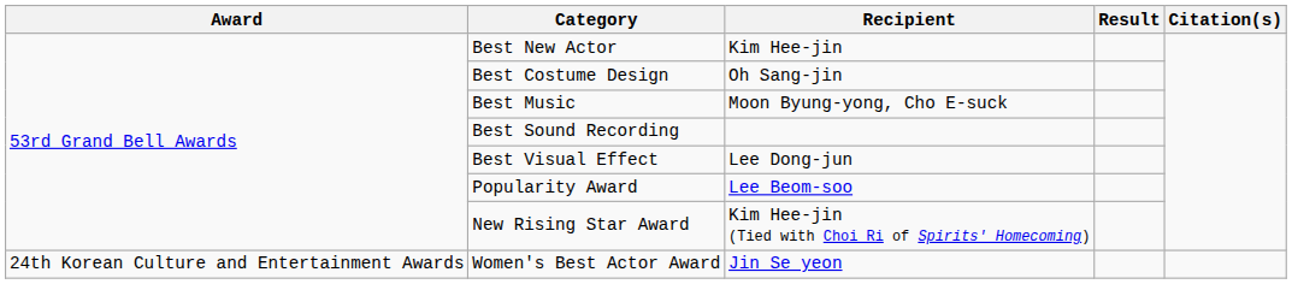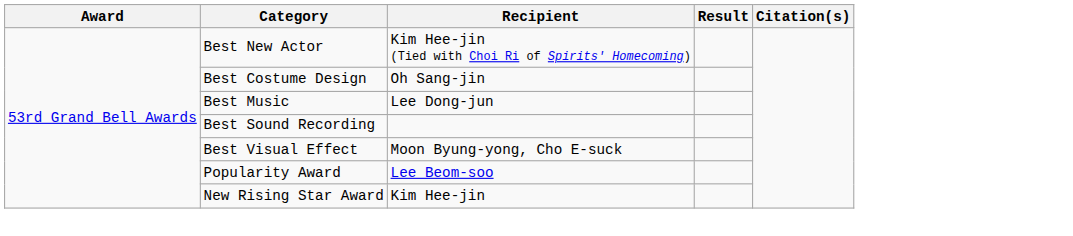Best New Actor | Recipient: Kim Hee-jin -> Kim Hee-jin (Tied with Choi Ri of Spirits' Homecoming)
Best Music | Recipient: Moon Byung-yong, Cho E-suck -> Lee Dong-jun
Best Visual Effect | Recipient: Lee Dong-jun -> Moon Byung-yong, Cho E-suck
New Rising Star Award | Recipient: Kim Hee-jin (Tied with Choi Ri of Spirits' Homecoming) -> Kim Hee-jin
- row: 24th Korean Culture and Entertainment Awards | Women's Best Actor Award | Jin Se yeon
